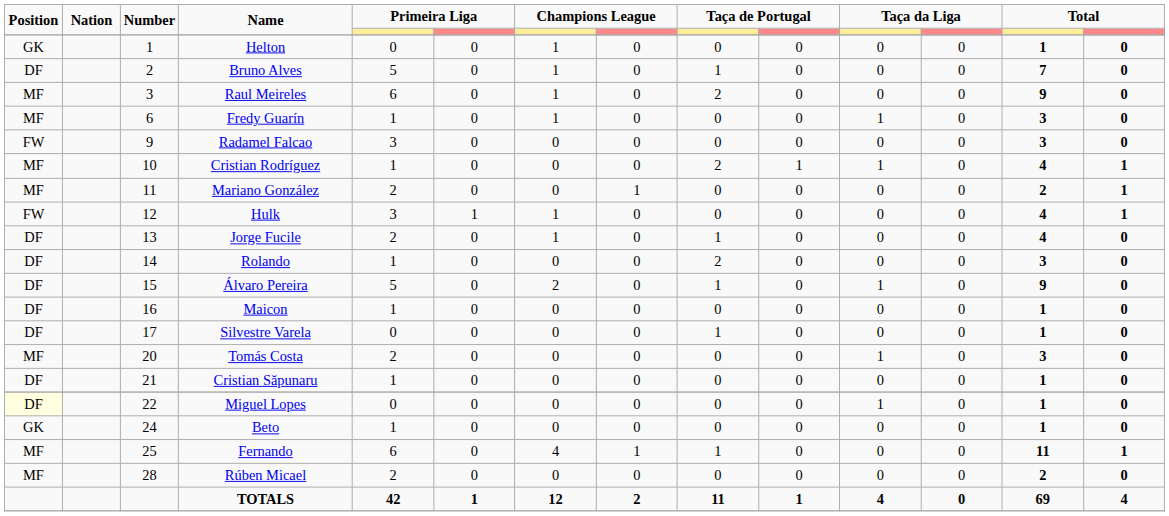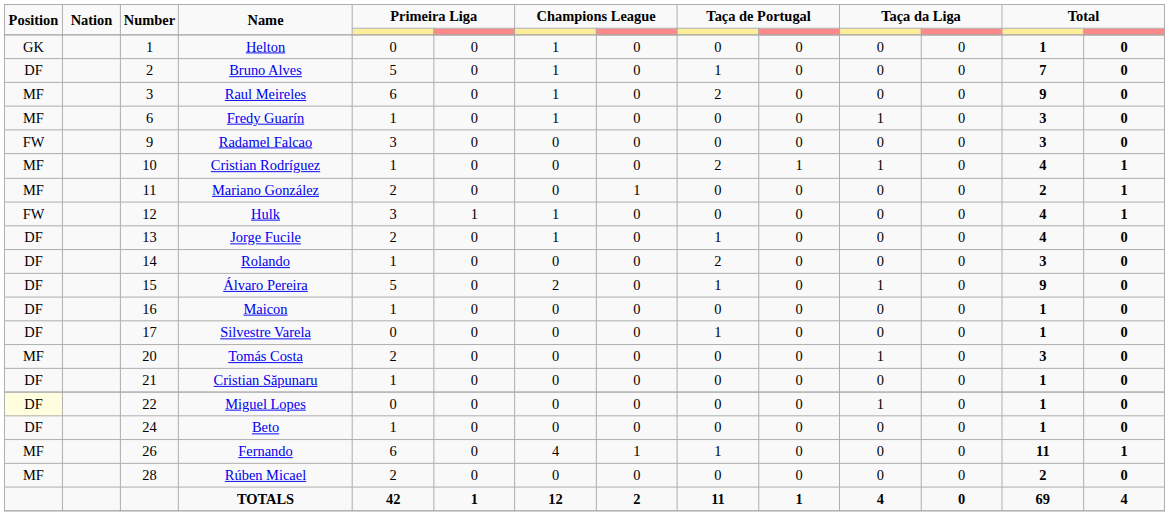Beto | Position: GK -> DF
Fernando | Number: 25 -> 26
